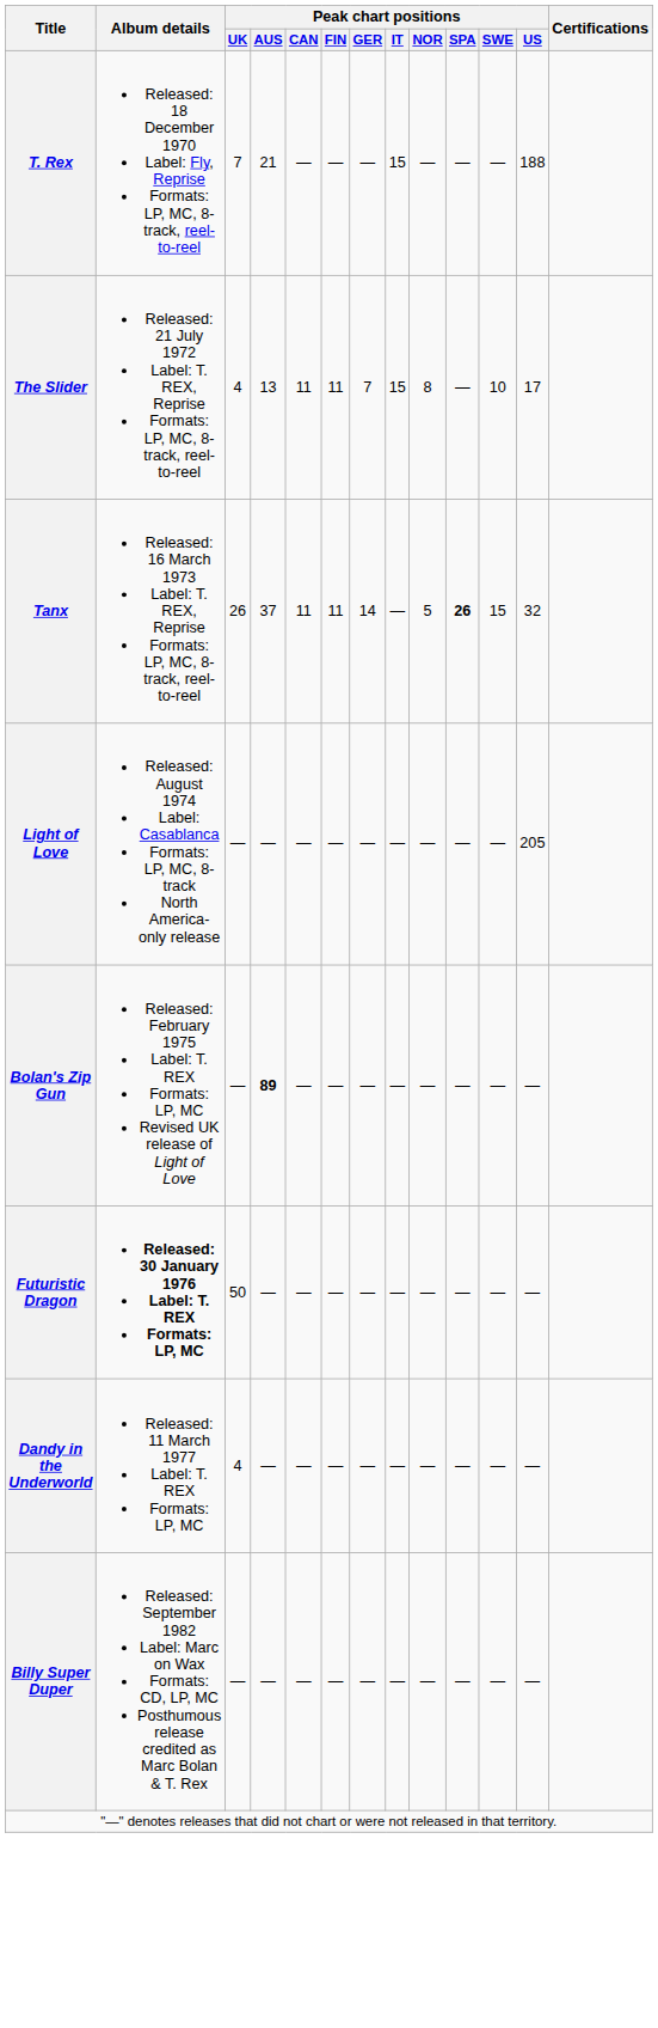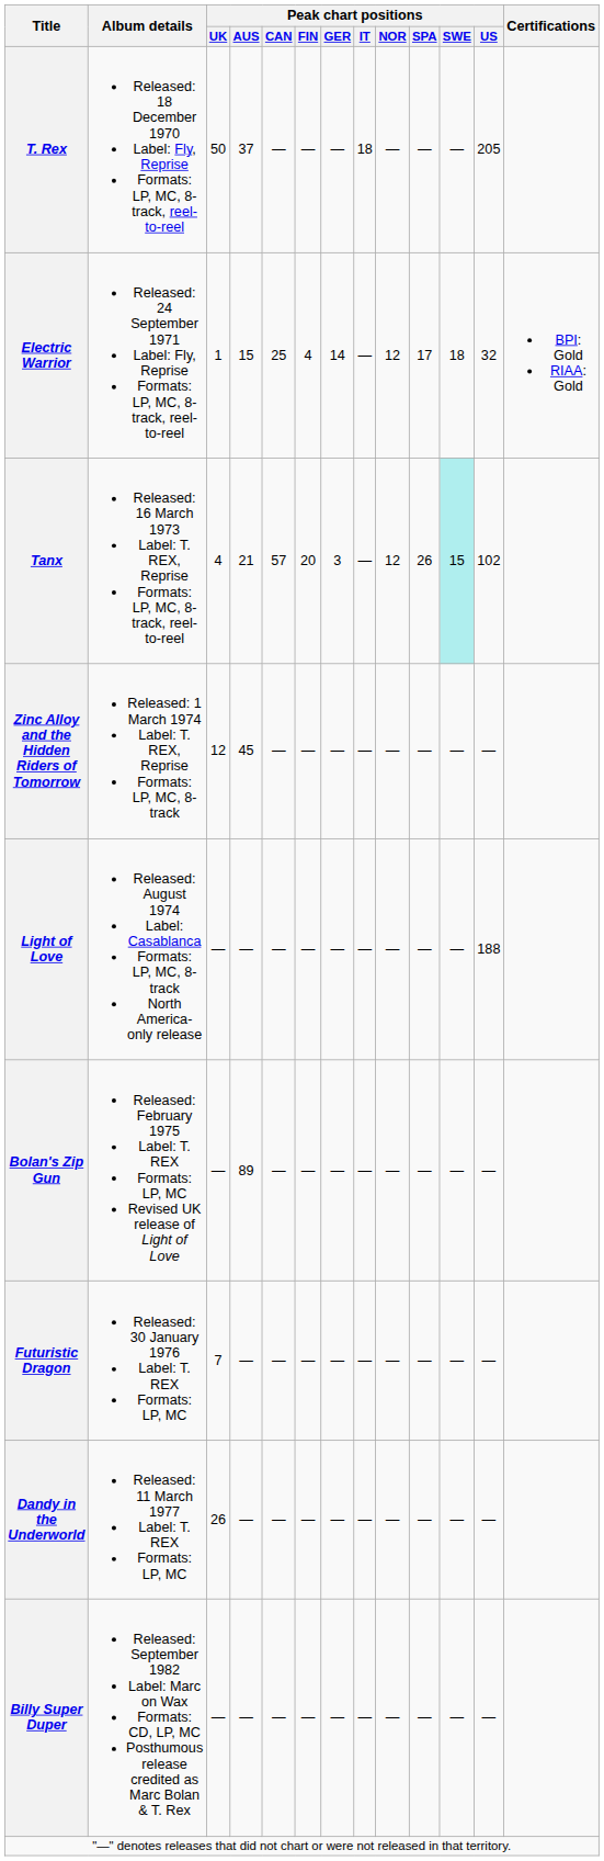T. Rex | Peak chart positions / UK: 7 -> 50
T. Rex | Peak chart positions / AUS: 21 -> 37
T. Rex | Peak chart positions / IT: 15 -> 18
T. Rex | Peak chart positions / US: 188 -> 205
+ row: Electric Warrior | Released: 24 September 1971 Label: Fly, Reprise Formats: LP, MC, 8-track, reel-to-reel | 1 | 15 | 25 | 4 | 14 | — | 12 | 17 | 18 | 32 | BPI: Gold RIAA: Gold
- row: The Slider | Released: 21 July 1972 Label: T. REX, Reprise Formats: LP, MC, 8-track, reel-to-reel | 4 | 13 | 11 | 11 | 7 | 15 | 8 | — | 10 | 17
Tanx | Peak chart positions / UK: 26 -> 4
Tanx | Peak chart positions / AUS: 37 -> 21
Tanx | Peak chart positions / CAN: 11 -> 57
Tanx | Peak chart positions / FIN: 11 -> 20
Tanx | Peak chart positions / GER: 14 -> 3
Tanx | Peak chart positions / NOR: 5 -> 12
Tanx | Peak chart positions / SPA: bold -> normal
Tanx | Peak chart positions / SWE: no background -> paleturquoise background
Tanx | Peak chart positions / US: 32 -> 102
+ row: Zinc Alloy and the Hidden Riders of Tomorrow | Released: 1 March 1974 Label: T. REX, Reprise Formats: LP, MC, 8-track | 12 | 45 | — | — | — | — | — | — | — | —
Light of Love | Peak chart positions / US: 205 -> 188
Bolan's Zip Gun | Peak chart positions / AUS: bold -> normal
Futuristic Dragon | Album details: bold -> normal
Futuristic Dragon | Peak chart positions / UK: 50 -> 7
Dandy in the Underworld | Peak chart positions / UK: 4 -> 26
